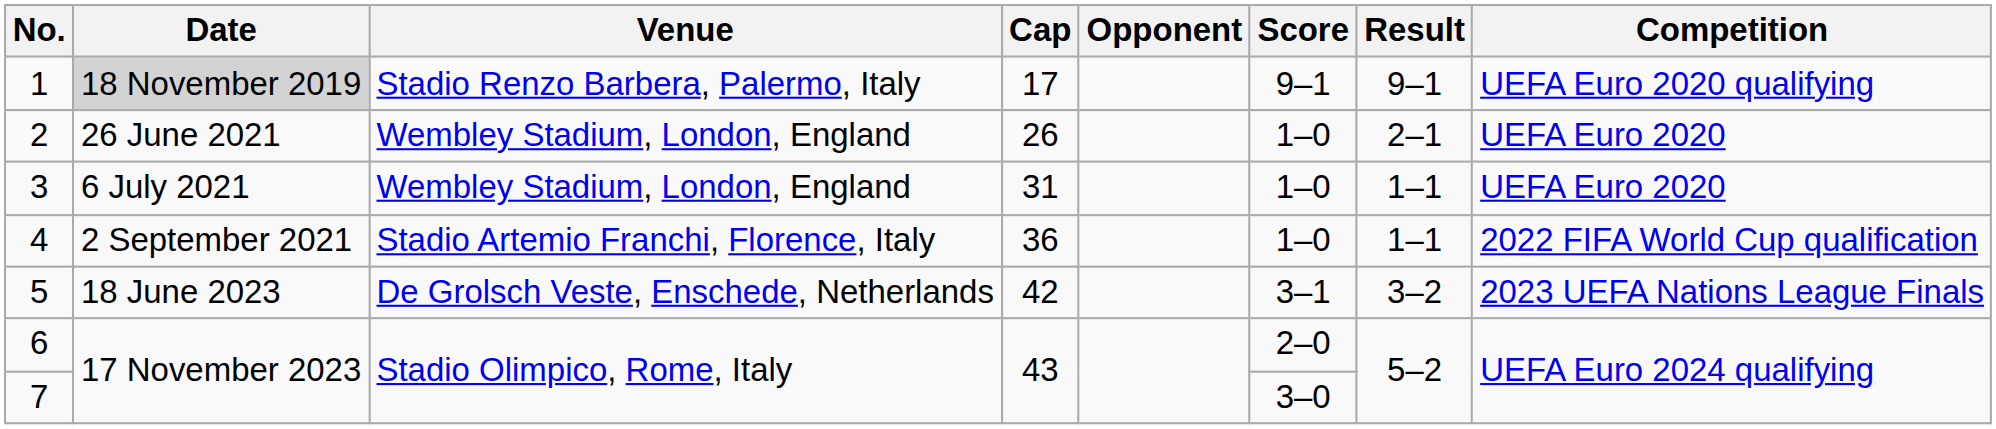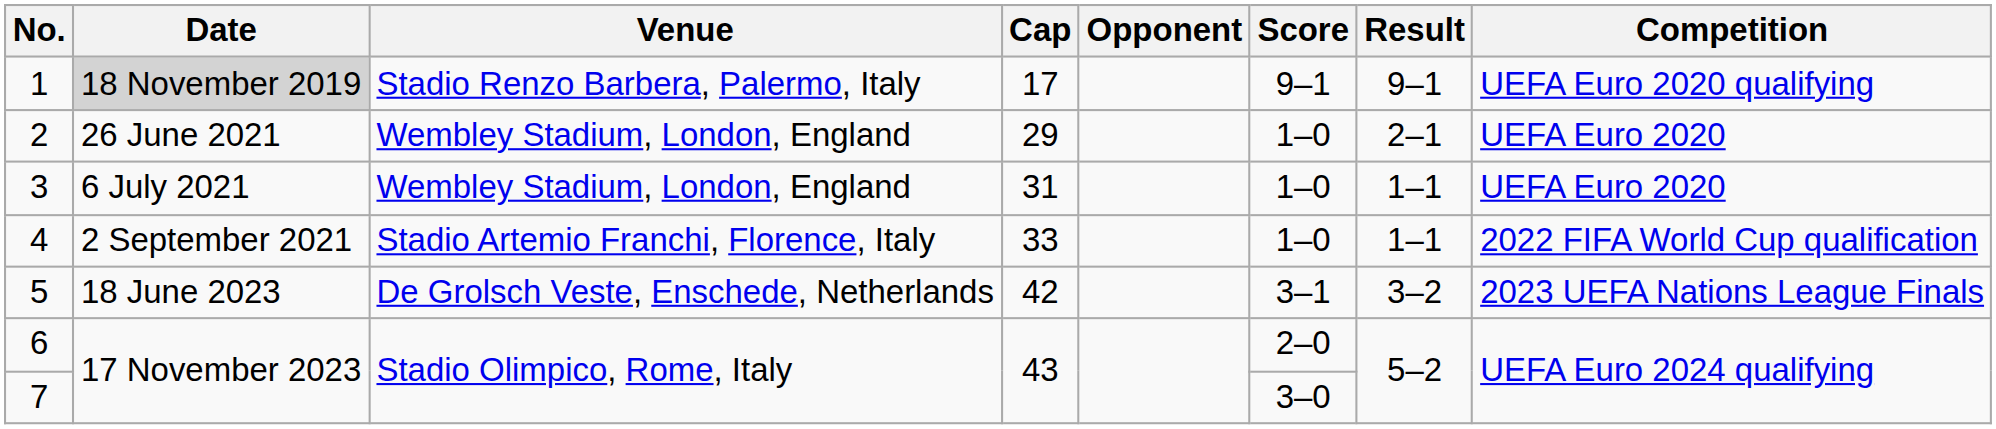2 | Cap: 26 -> 29
4 | Cap: 36 -> 33
